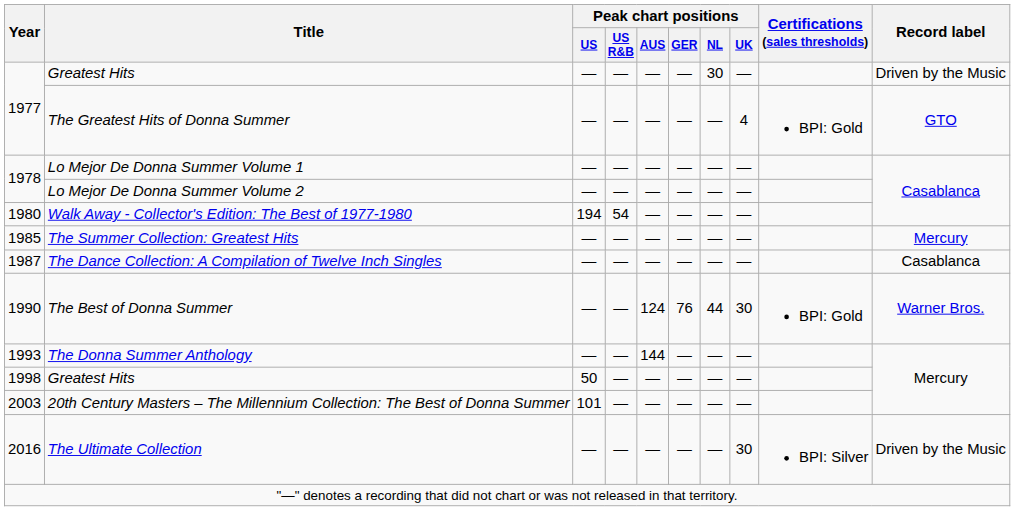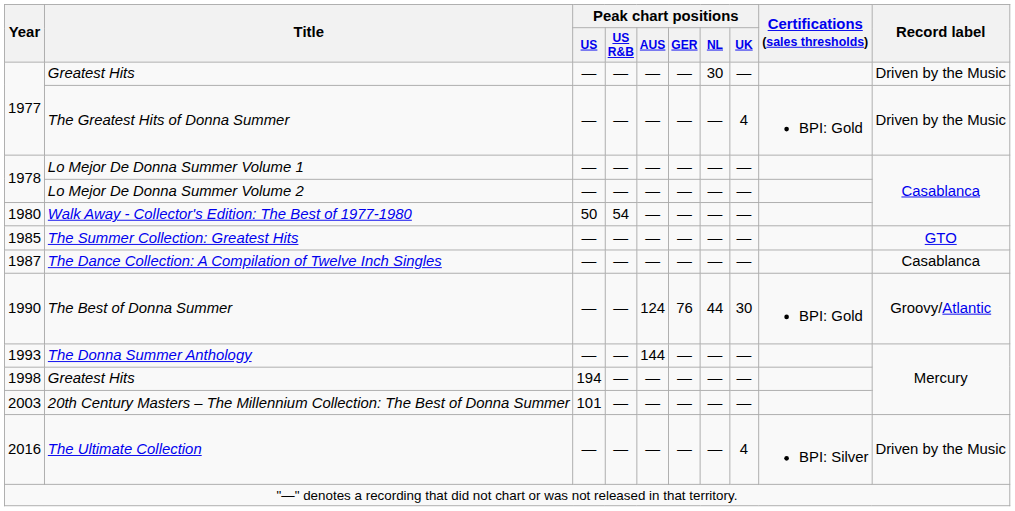The Greatest Hits of Donna Summer | Record label: GTO -> Driven by the Music
Walk Away - Collector's Edition: The Best of 1977-1980 | Peak chart positions / US: 194 -> 50
The Summer Collection: Greatest Hits | Record label: Mercury -> GTO
The Best of Donna Summer | Record label: Warner Bros. -> Groovy/Atlantic
1998 / Greatest Hits | Peak chart positions / US: 50 -> 194
The Ultimate Collection | Peak chart positions / UK: 30 -> 4
